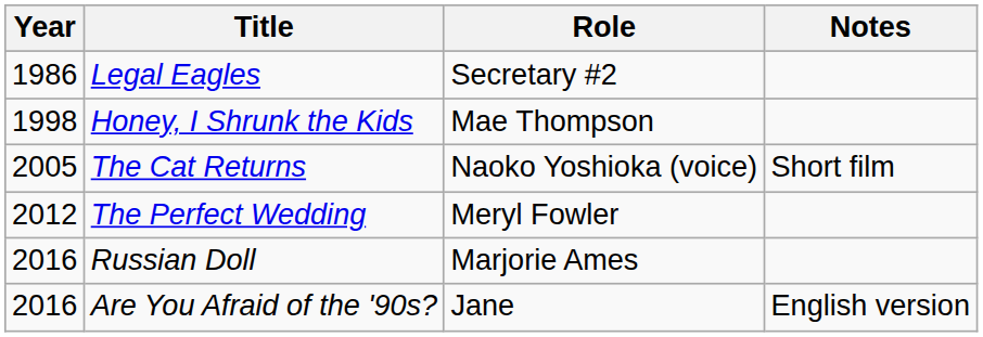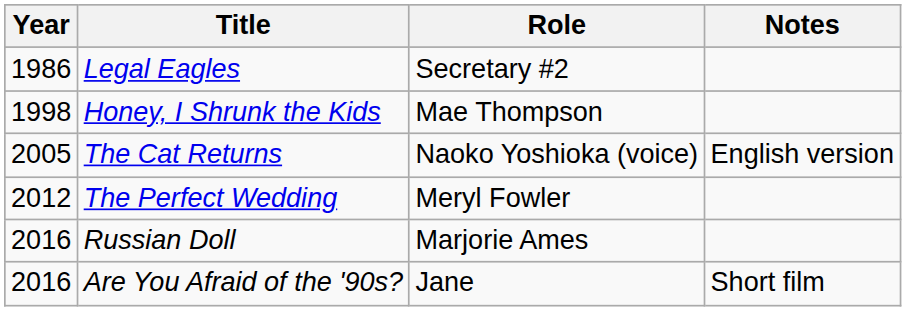The Cat Returns | Notes: Short film -> English version
Are You Afraid of the '90s? | Notes: English version -> Short film
